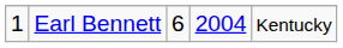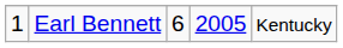Earl Bennett | column 4: 2004 -> 2005
